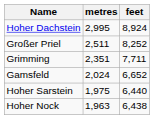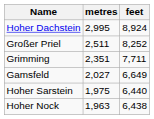Gamsfeld | metres: 2,024 -> 2,027
Gamsfeld | feet: 6,652 -> 6,649
